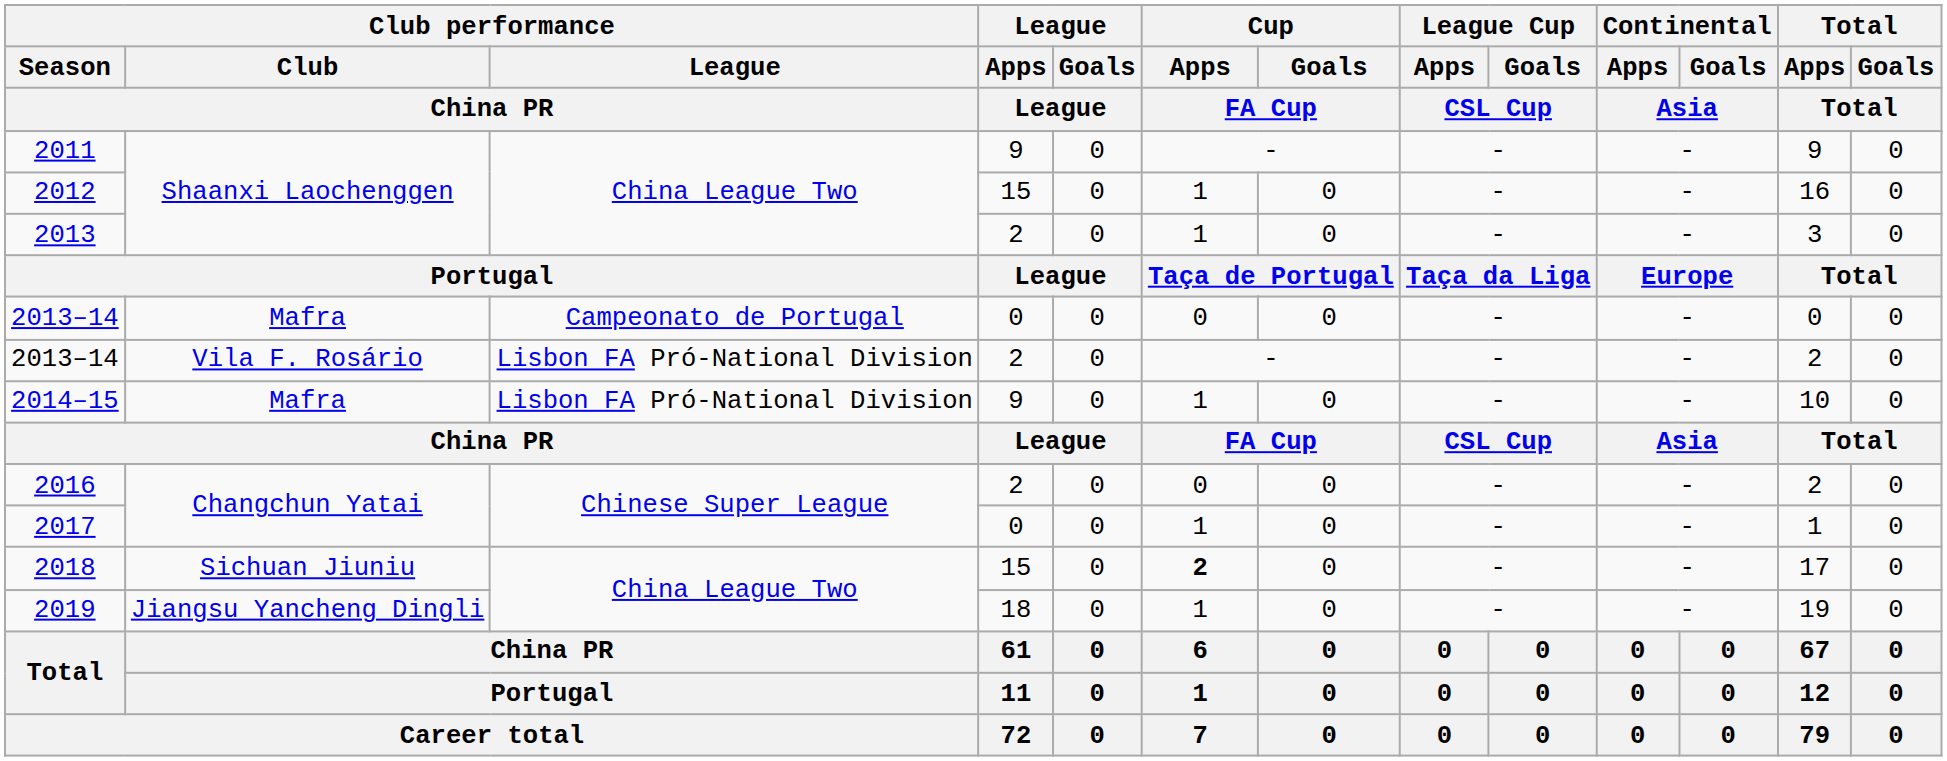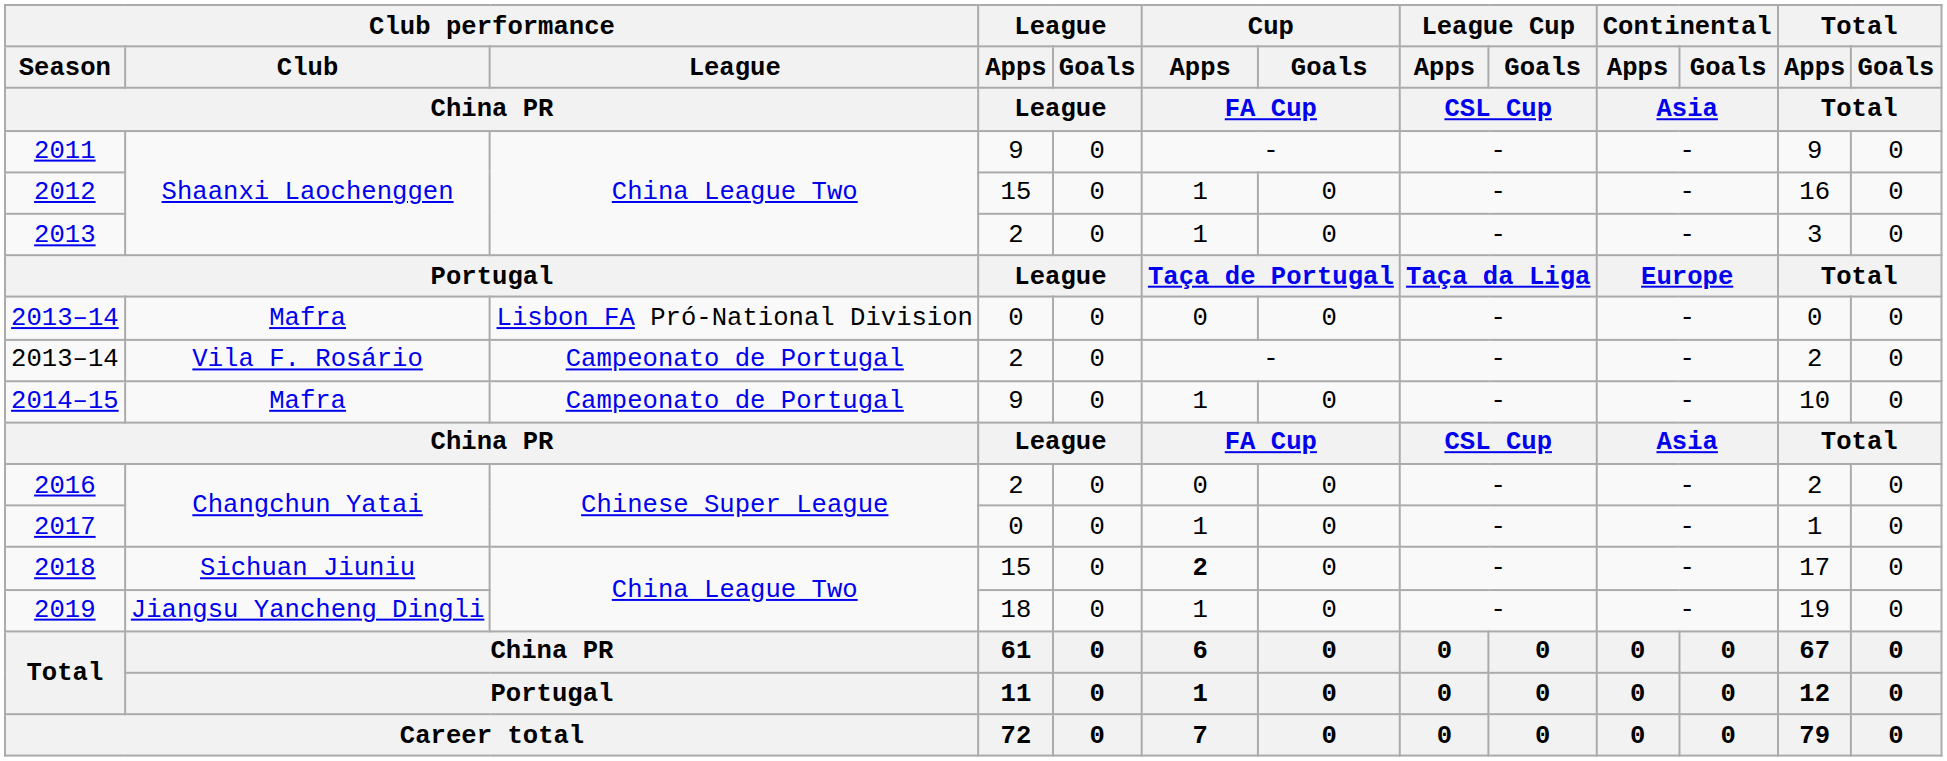2013–14 / Mafra | Club performance / League / China PR: Campeonato de Portugal -> Lisbon FA Pró-National Division
2013–14 / Vila F. Rosário | Club performance / League / China PR: Lisbon FA Pró-National Division -> Campeonato de Portugal
2014–15 | Club performance / League / China PR: Lisbon FA Pró-National Division -> Campeonato de Portugal
